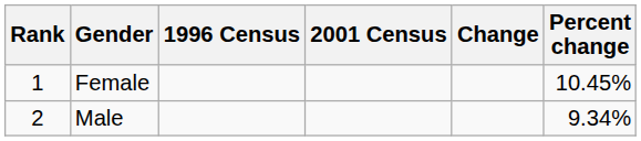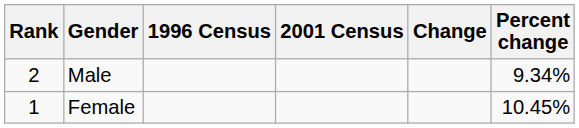rows swapped: Female <-> Male
